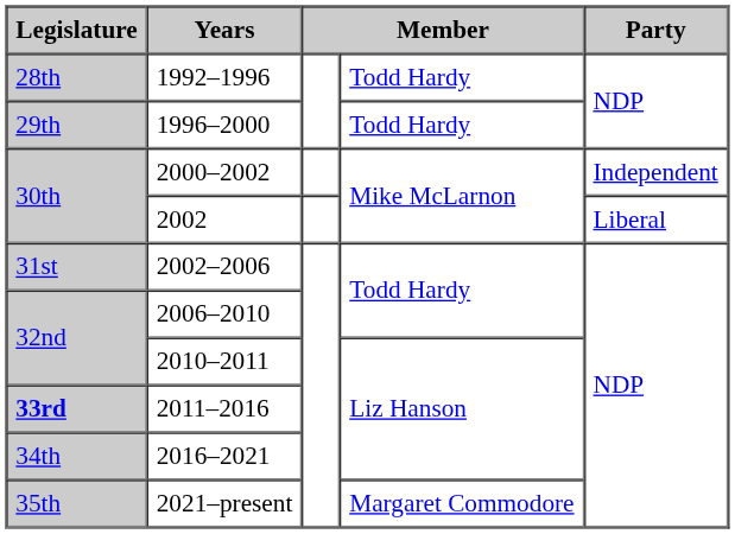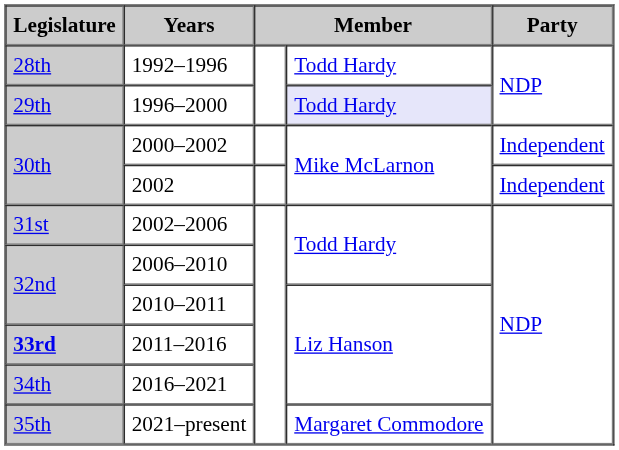1996–2000 | column 4: no background -> lavender background
2002 | Party: Liberal -> Independent
